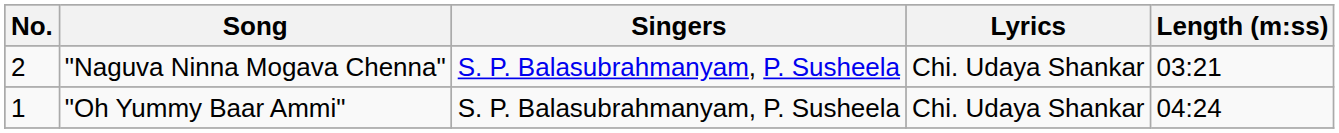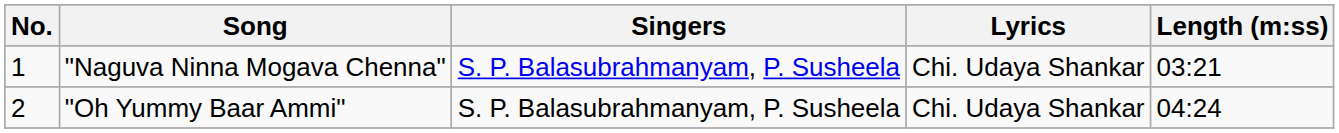"Naguva Ninna Mogava Chenna" | No.: 2 -> 1
"Oh Yummy Baar Ammi" | No.: 1 -> 2
